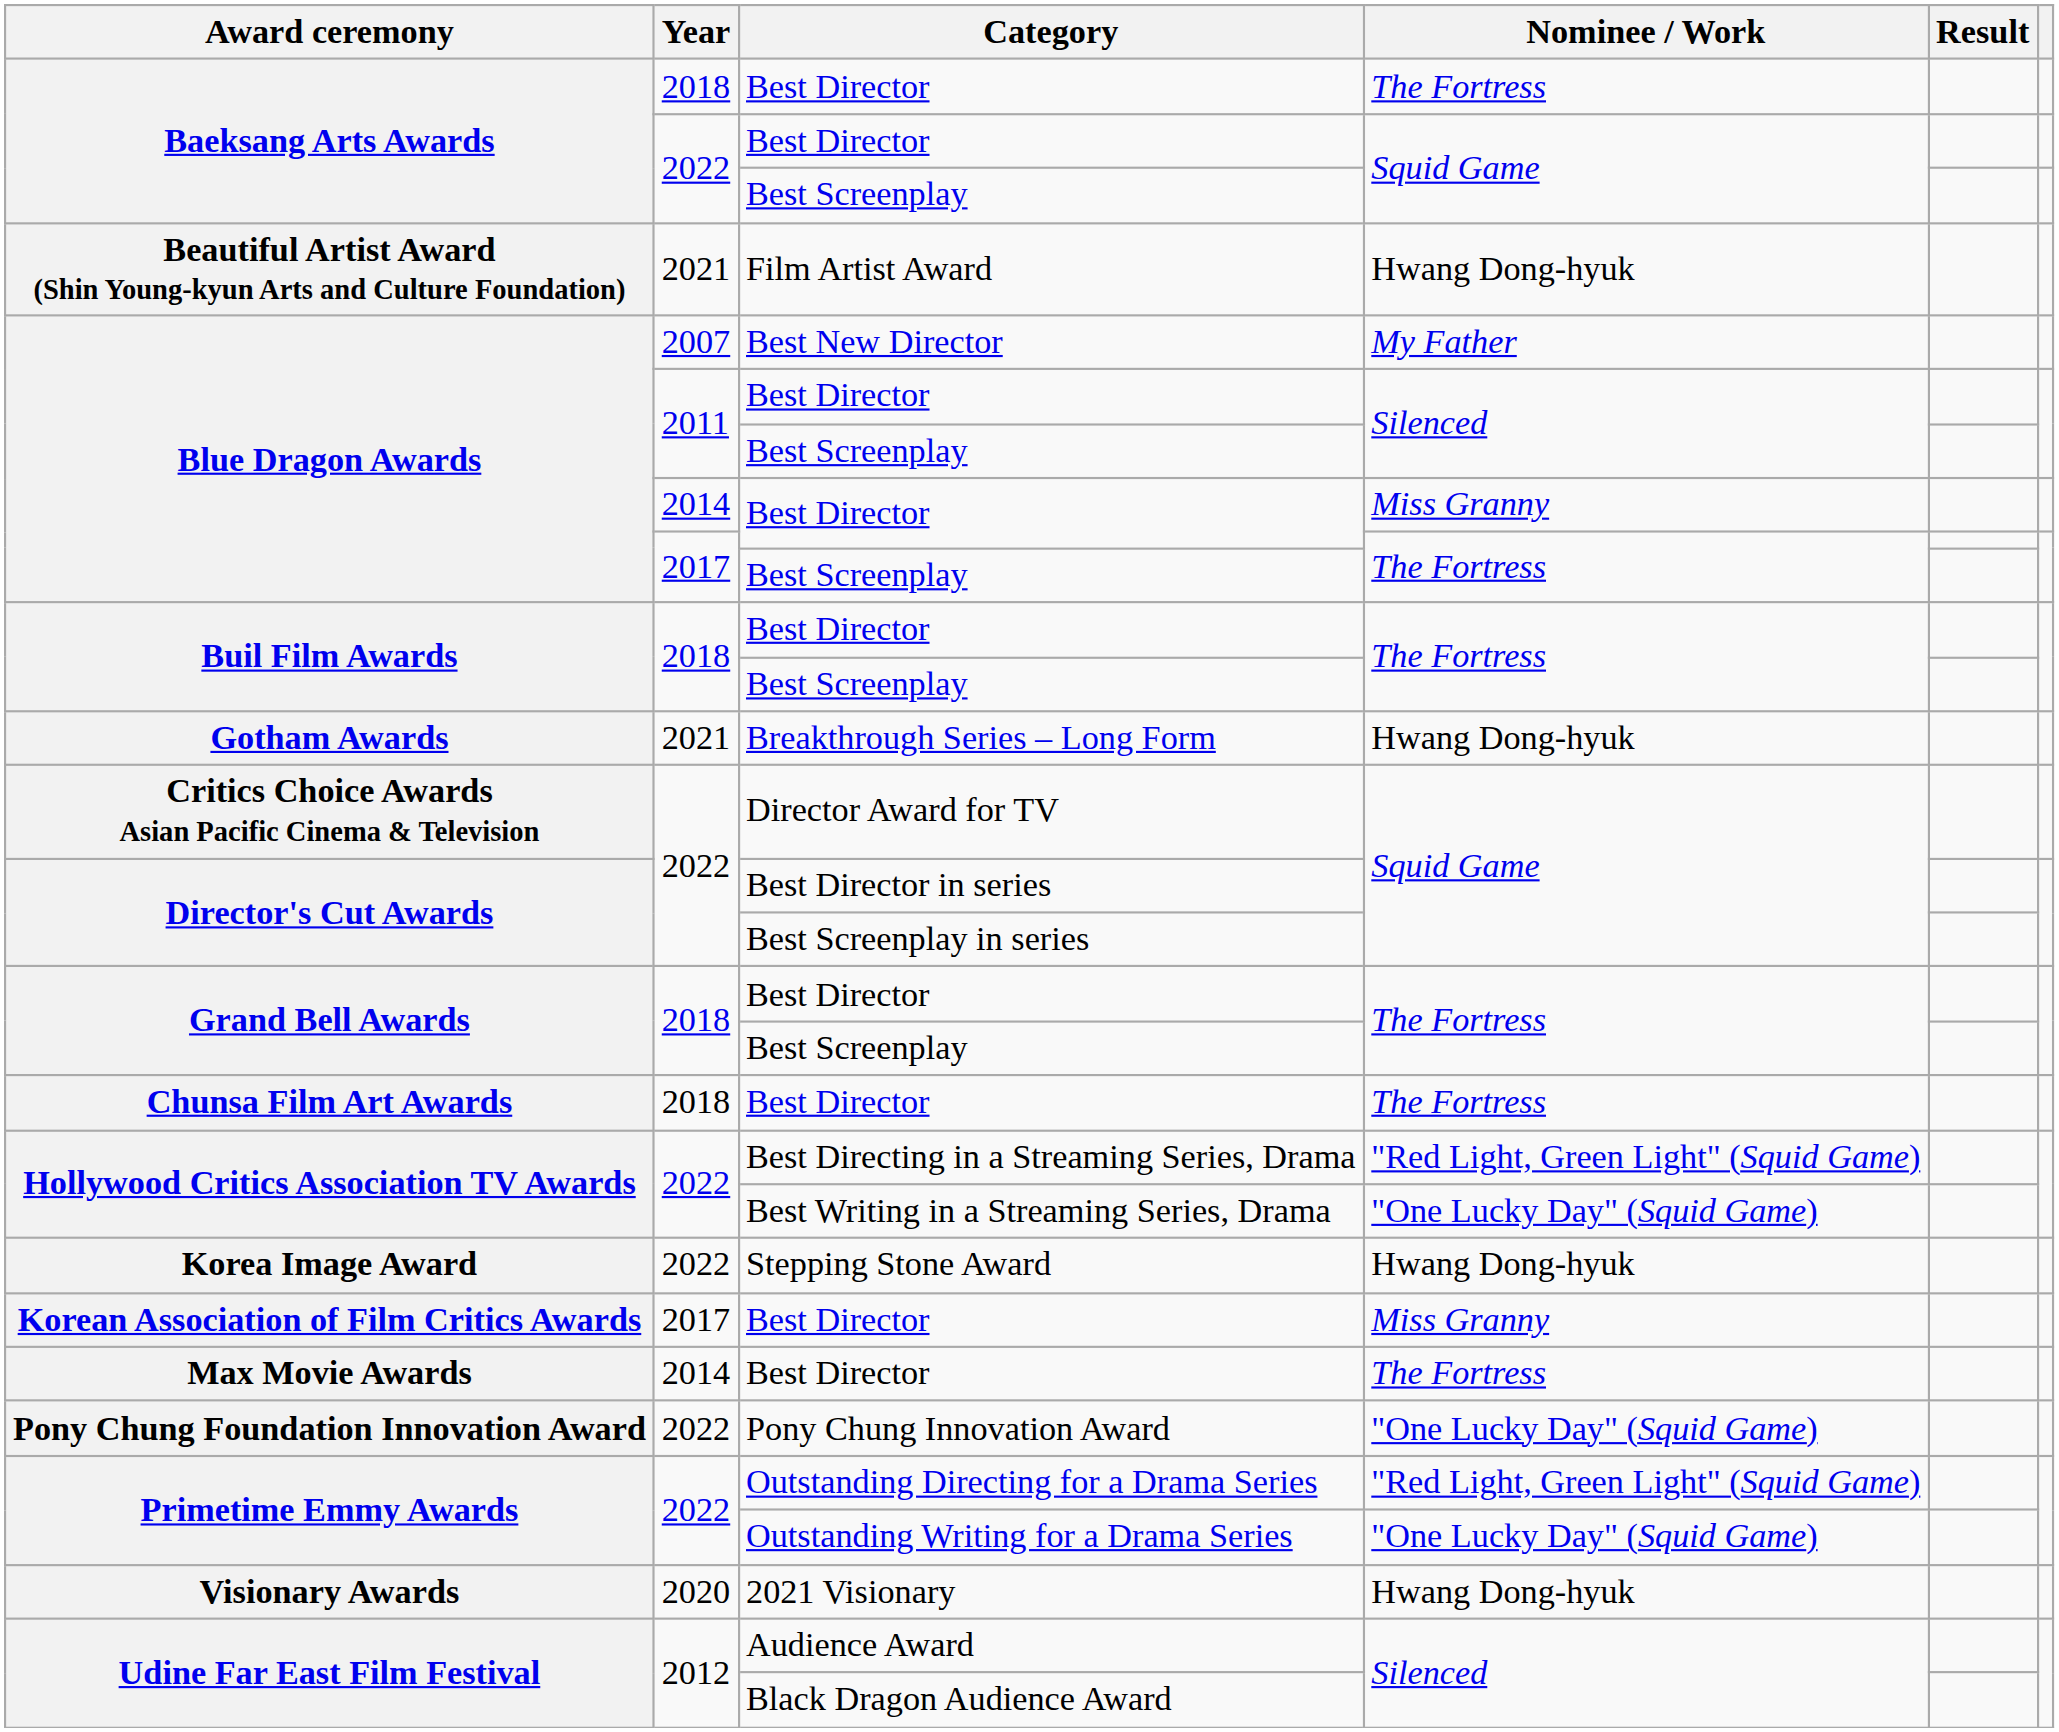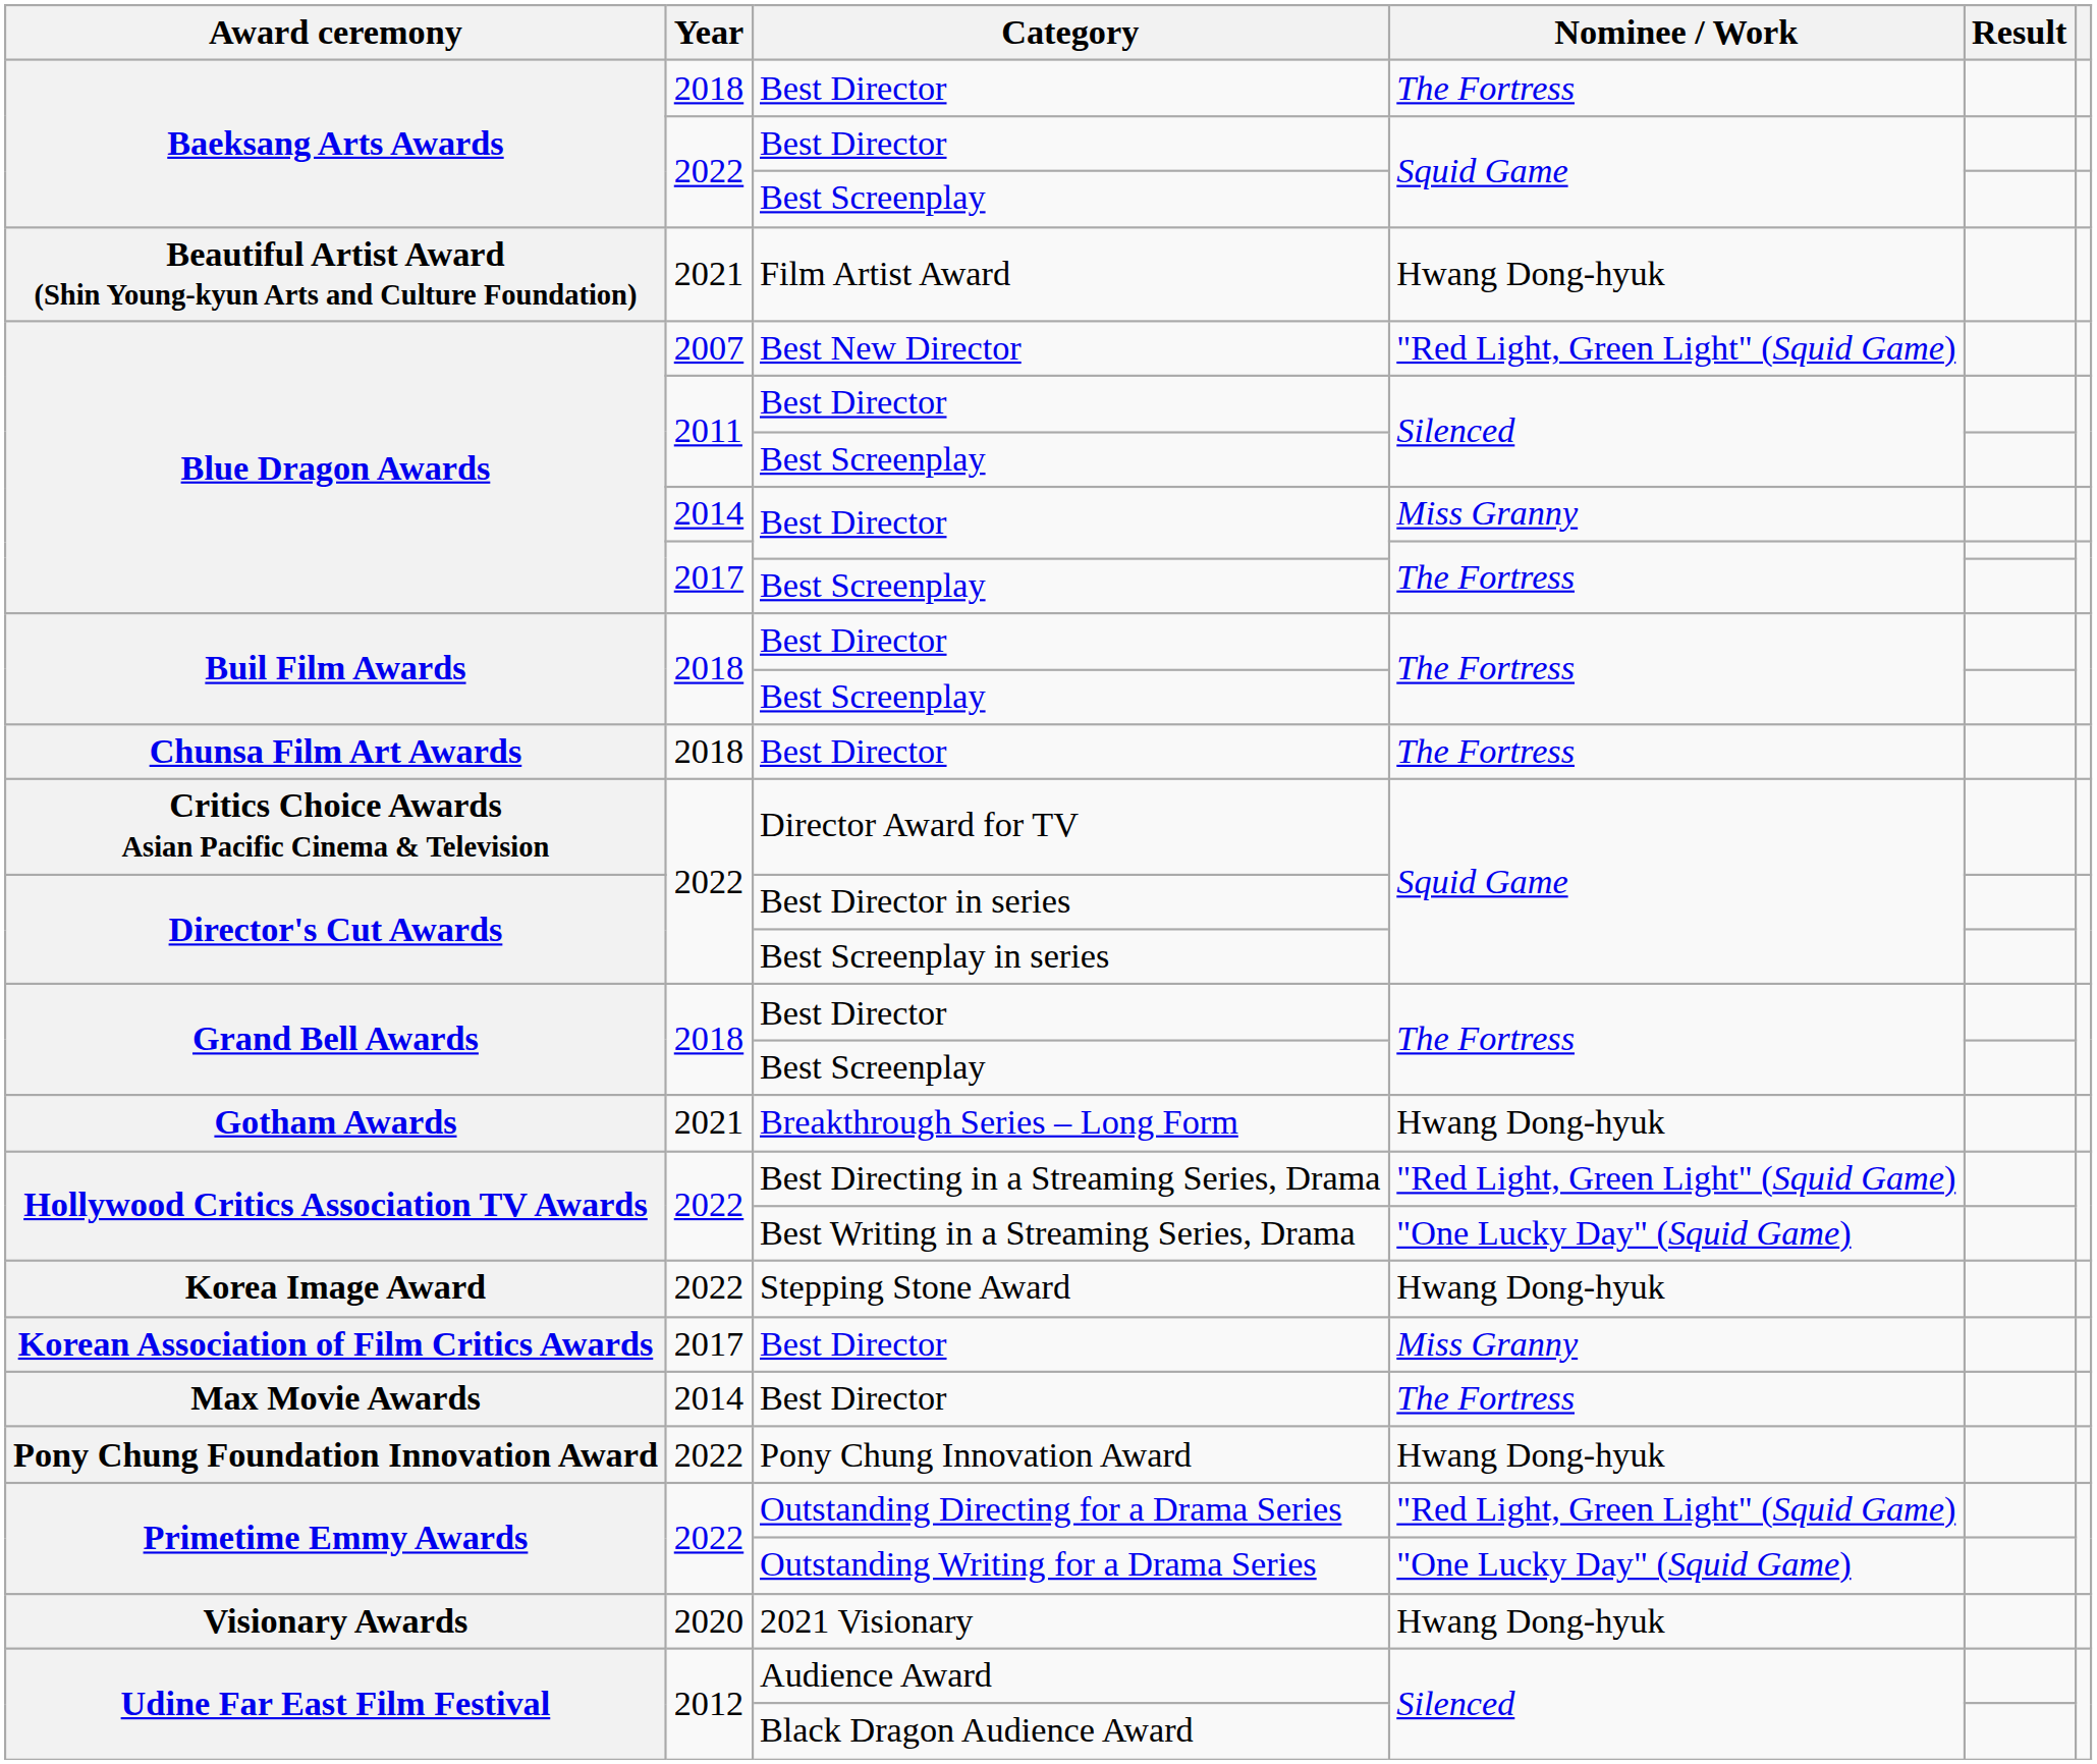Blue Dragon Awards / Best New Director | Nominee / Work: My Father -> "Red Light, Green Light" (Squid Game)
rows swapped: Chunsa Film Art Awards <-> Gotham Awards
Pony Chung Foundation Innovation Award | Nominee / Work: "One Lucky Day" (Squid Game) -> Hwang Dong-hyuk
